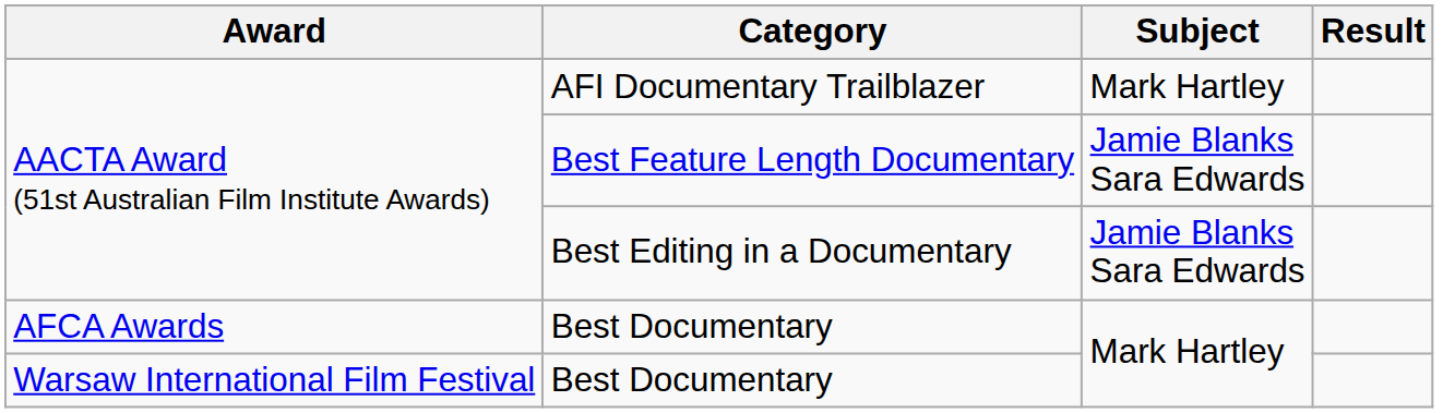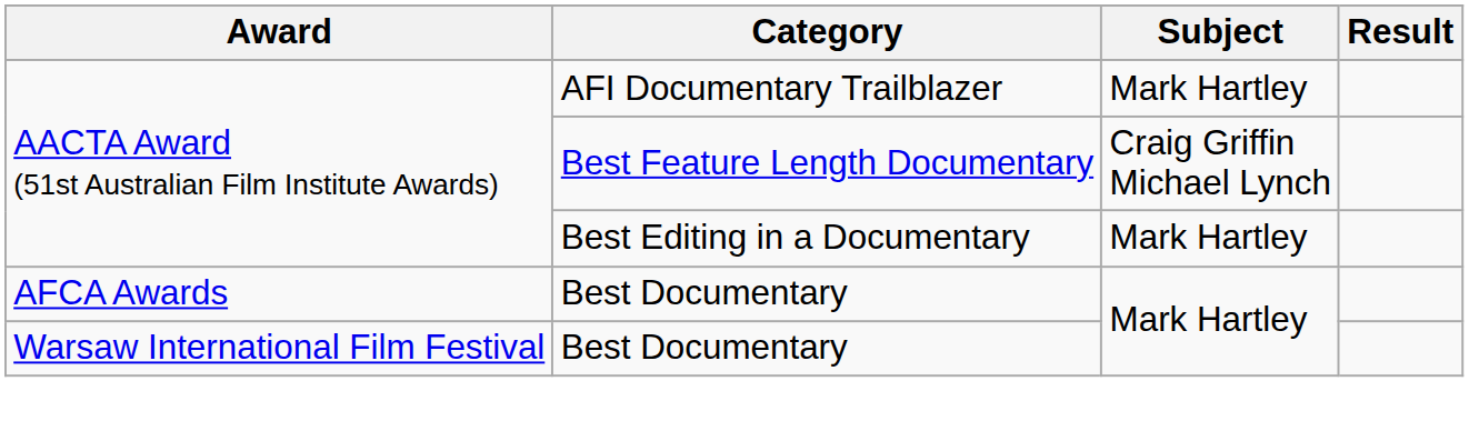Best Feature Length Documentary | Subject: Jamie Blanks Sara Edwards -> Craig Griffin Michael Lynch
Best Editing in a Documentary | Subject: Jamie Blanks Sara Edwards -> Mark Hartley
